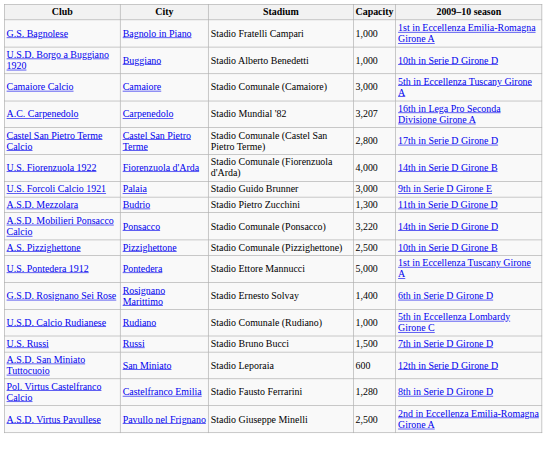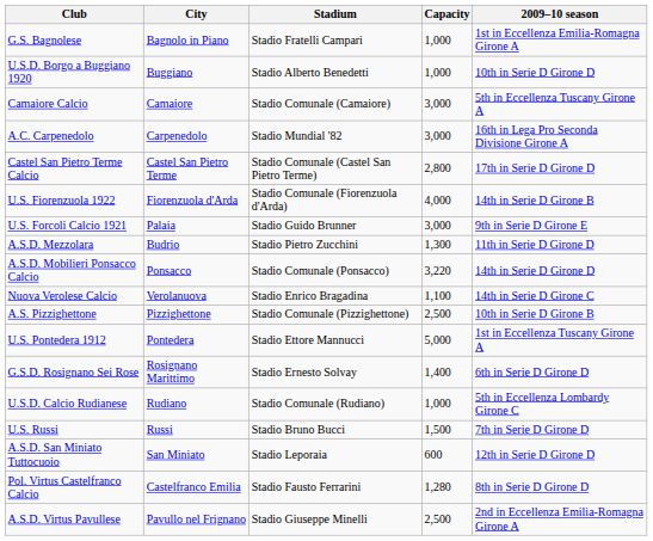A.C. Carpenedolo | Capacity: 3,207 -> 3,000
+ row: Nuova Verolese Calcio | Verolanuova | Stadio Enrico Bragadina | 1,100 | 14th in Serie D Girone C
